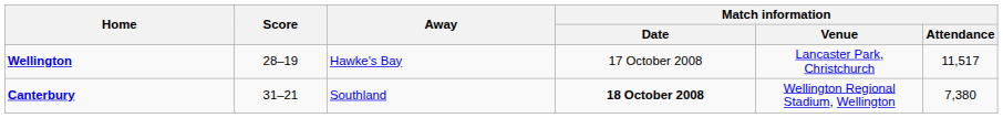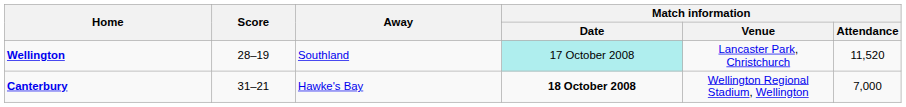Wellington | Away: Hawke's Bay -> Southland
Wellington | Match information / Date: no background -> paleturquoise background
Wellington | Match information / Attendance: 11,517 -> 11,520
Canterbury | Away: Southland -> Hawke's Bay
Canterbury | Match information / Attendance: 7,380 -> 7,000
